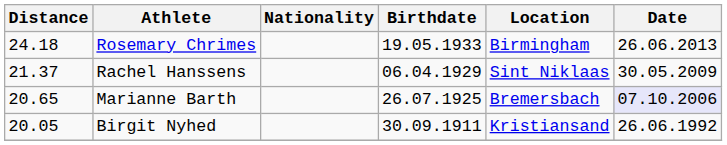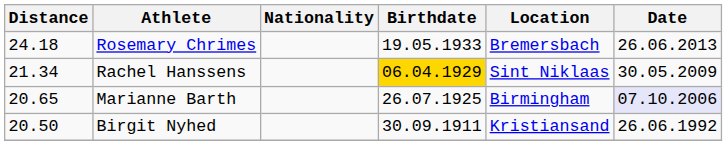Rosemary Chrimes | Location: Birmingham -> Bremersbach
Rachel Hanssens | Distance: 21.37 -> 21.34
Rachel Hanssens | Birthdate: no background -> gold background
Marianne Barth | Location: Bremersbach -> Birmingham
Birgit Nyhed | Distance: 20.05 -> 20.50
